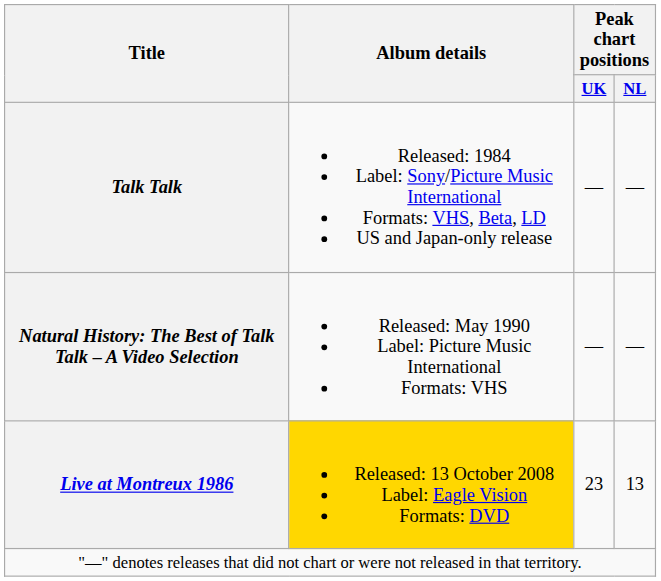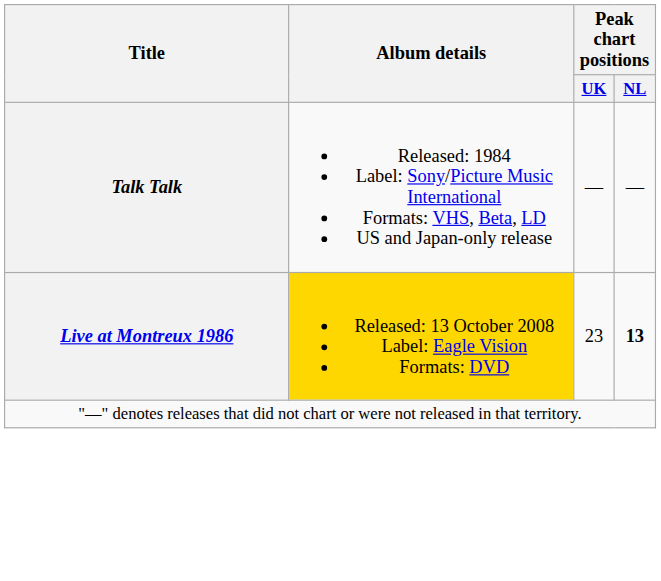- row: Natural History: The Best of Talk Talk – A Video Selection | Released: May 1990 Label: Picture Music International Formats: VHS | — | —
Live at Montreux 1986 | Peak chart positions / NL: normal -> bold
